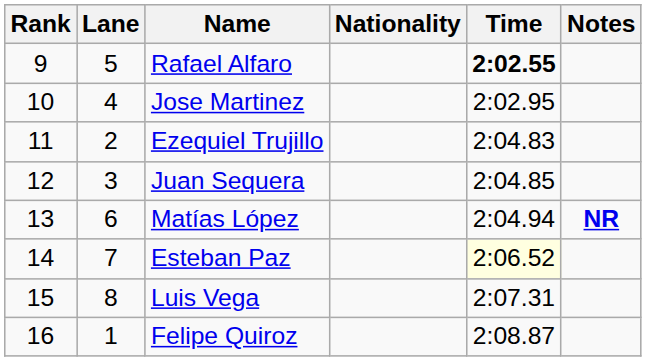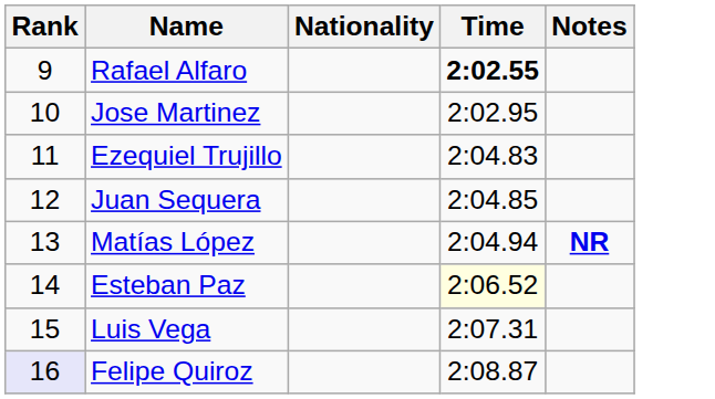- column: Lane | 5 | 4 | 2 | 3 | 6 | 7 | 8 | 1
Felipe Quiroz | Rank: no background -> lavender background
